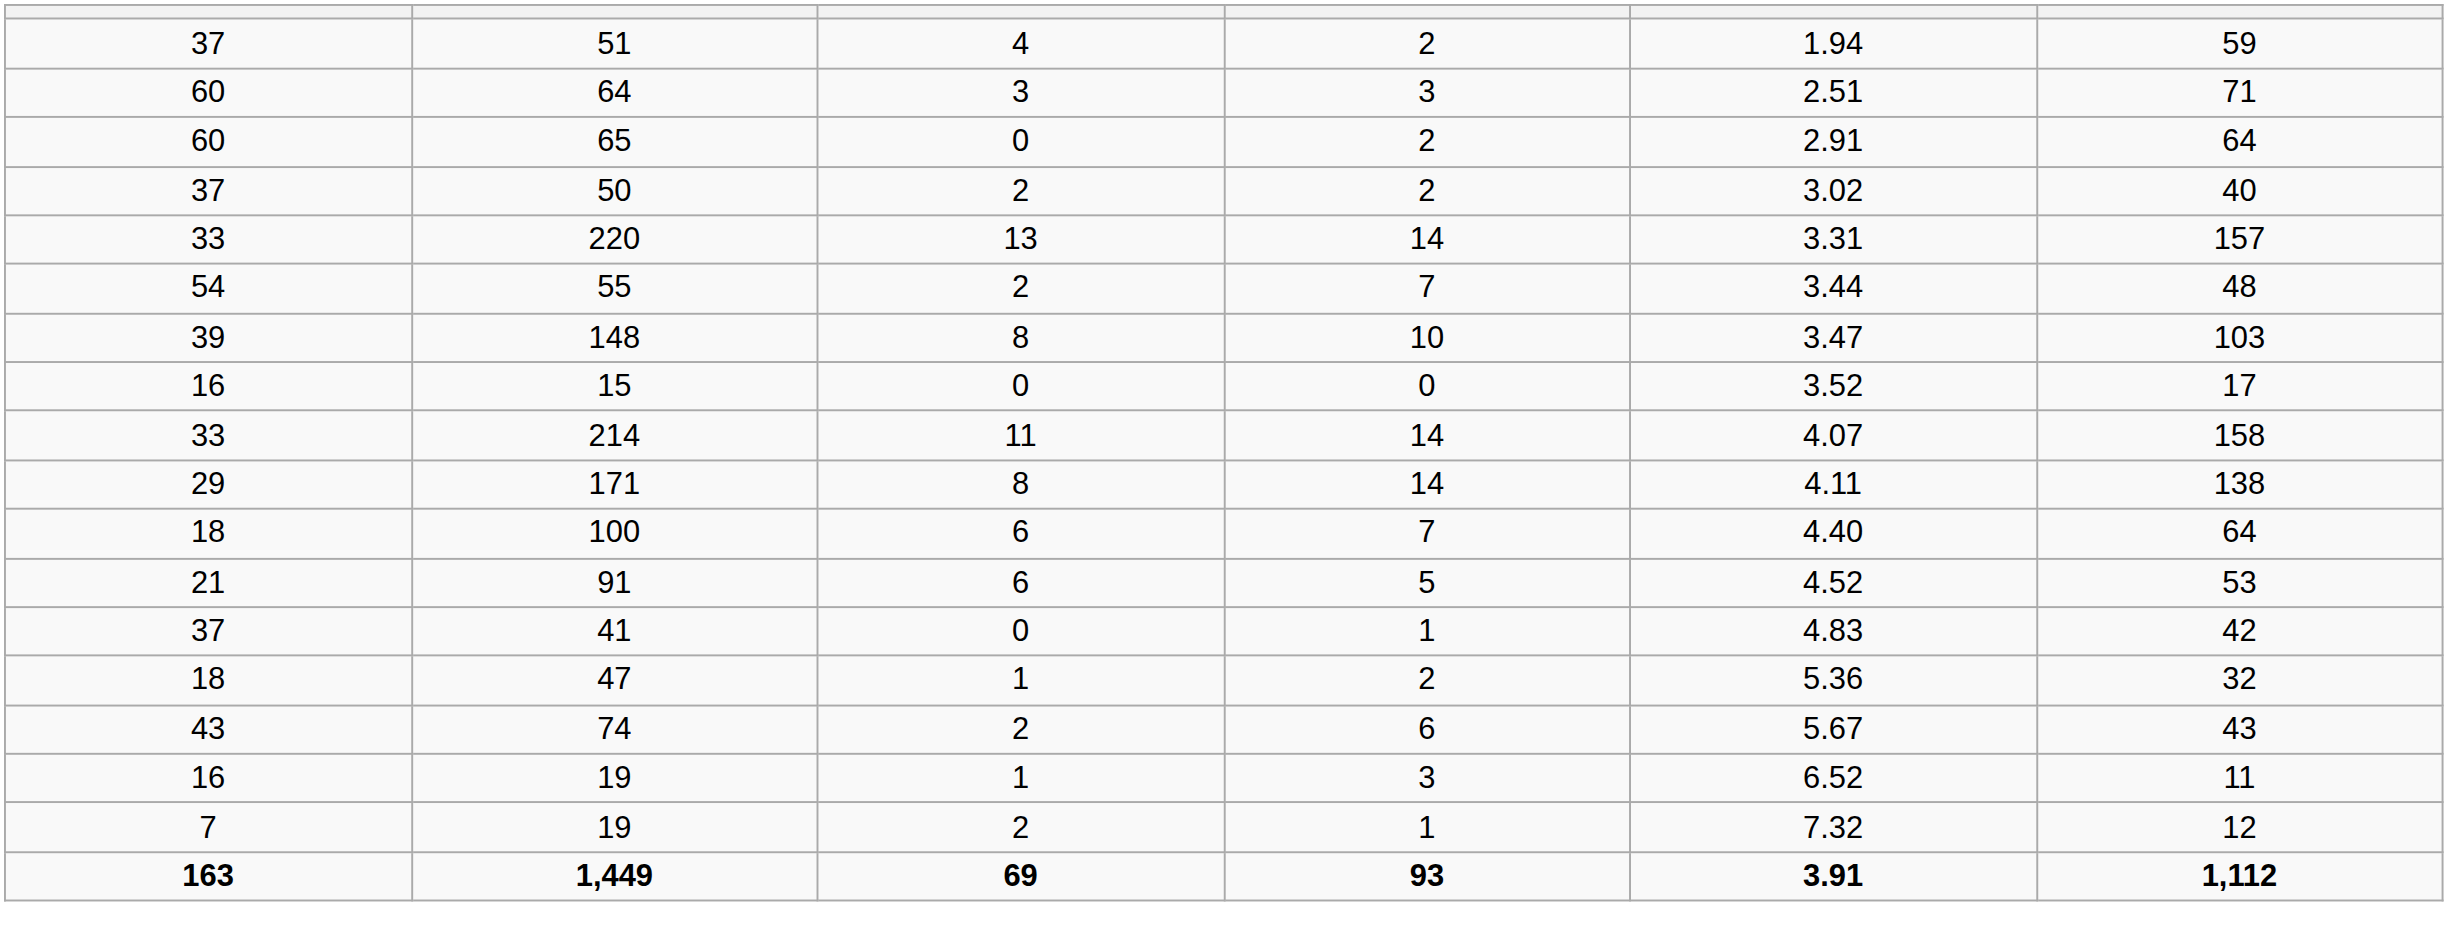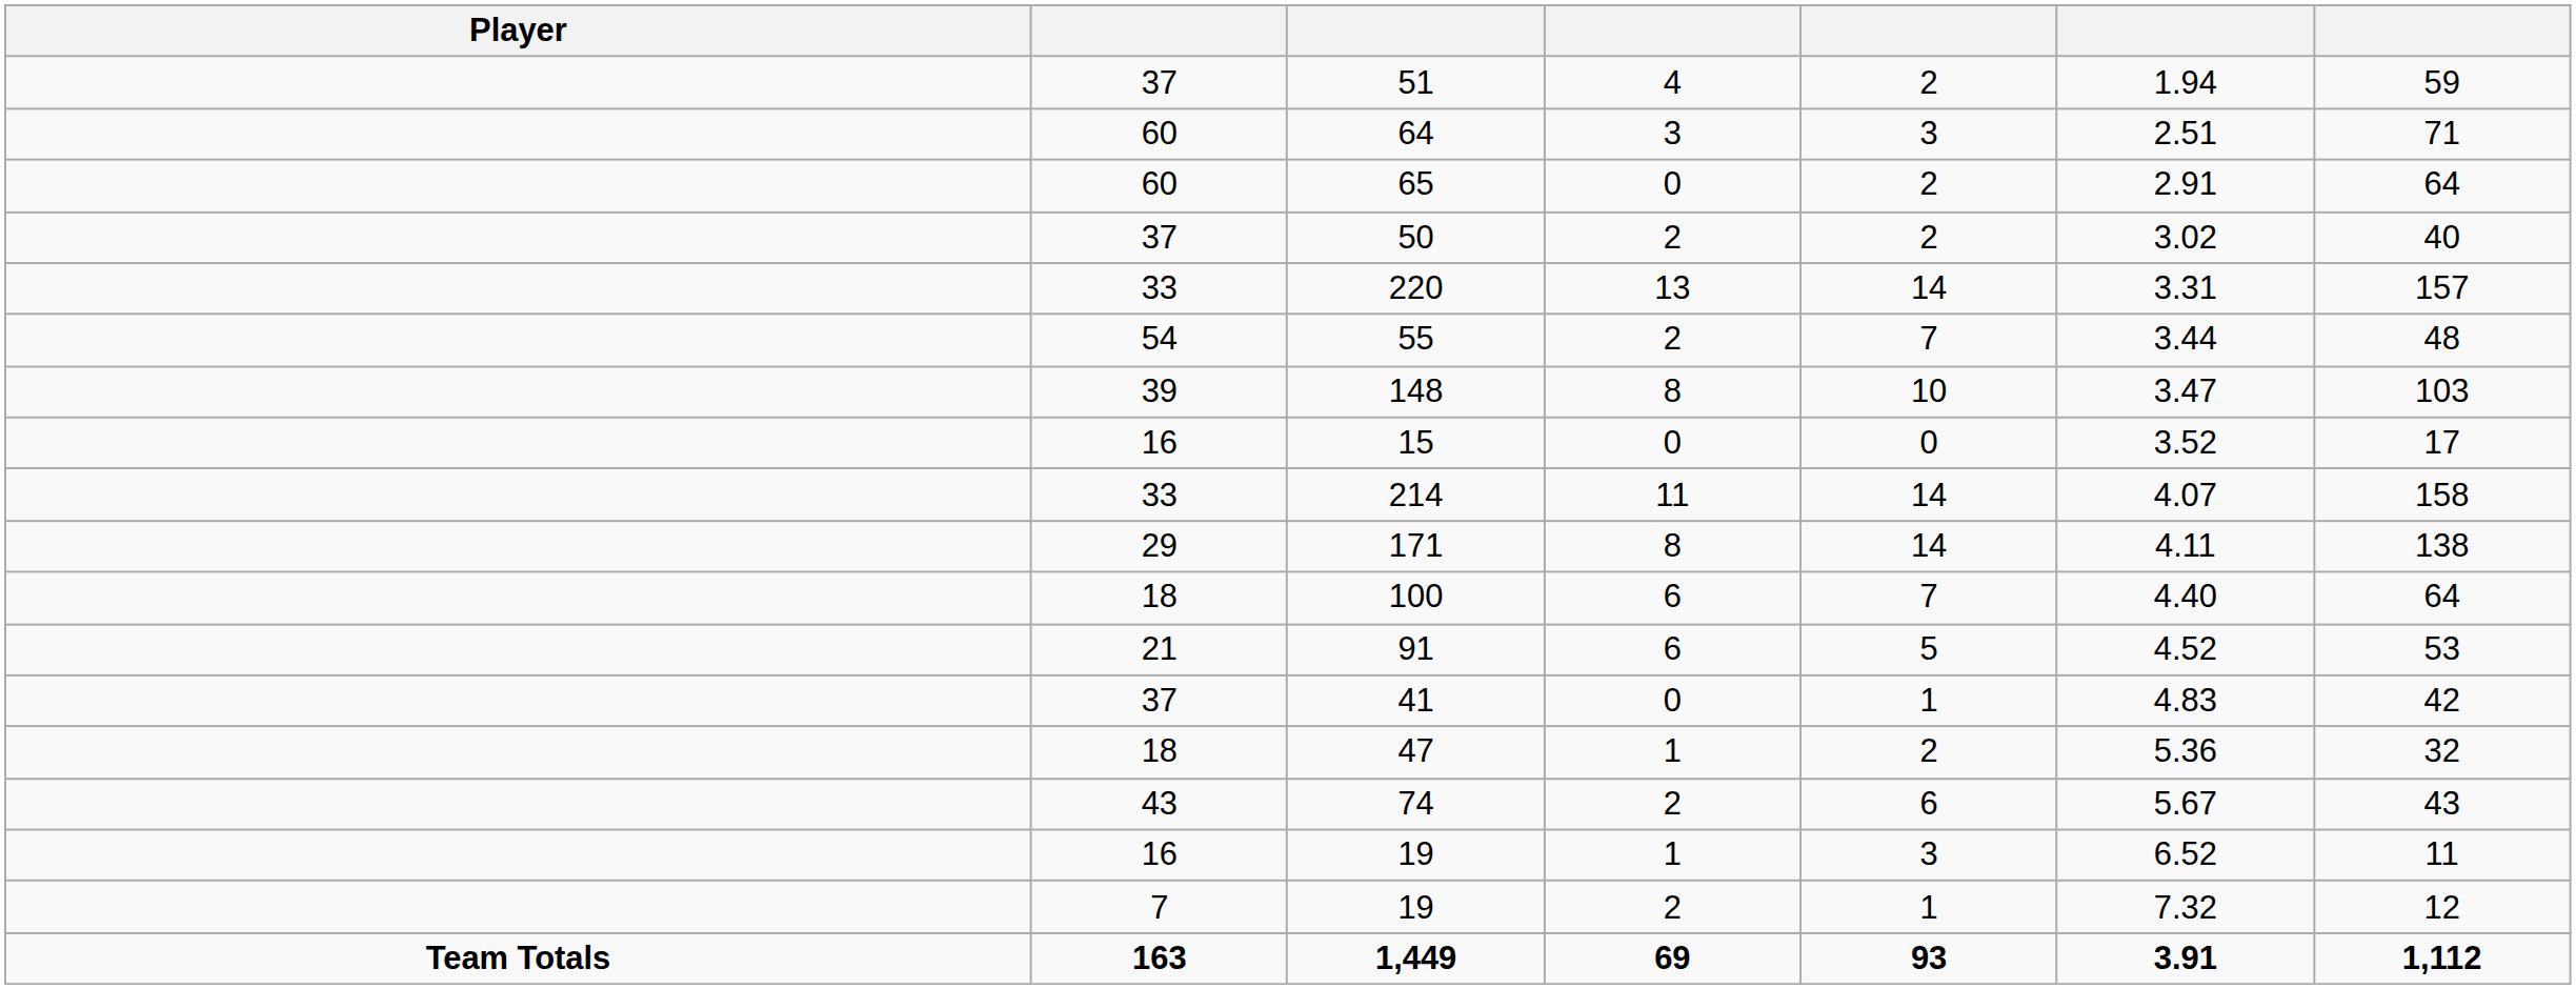+ column: Player | Team Totals
